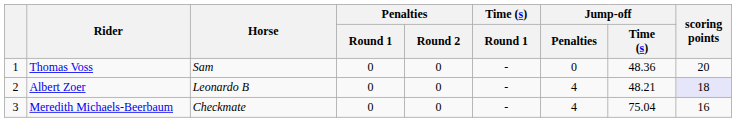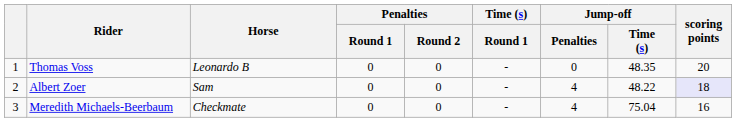Thomas Voss | Horse: Sam -> Leonardo B
Thomas Voss | Jump-off / Time (s): 48.36 -> 48.35
Albert Zoer | Horse: Leonardo B -> Sam
Albert Zoer | Jump-off / Time (s): 48.21 -> 48.22
